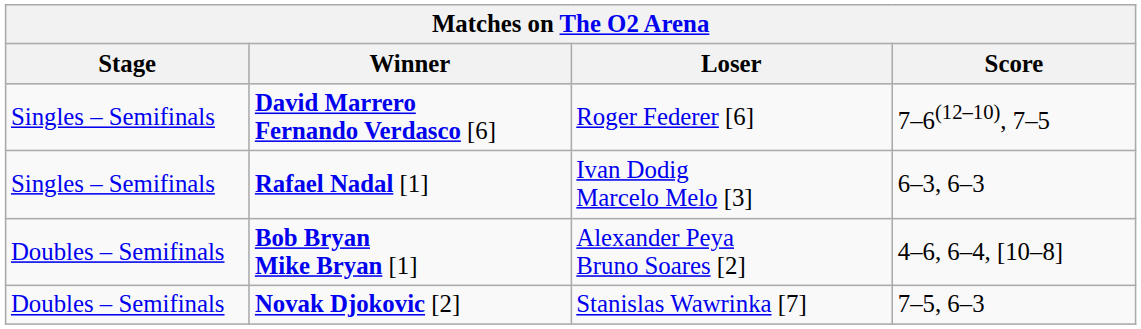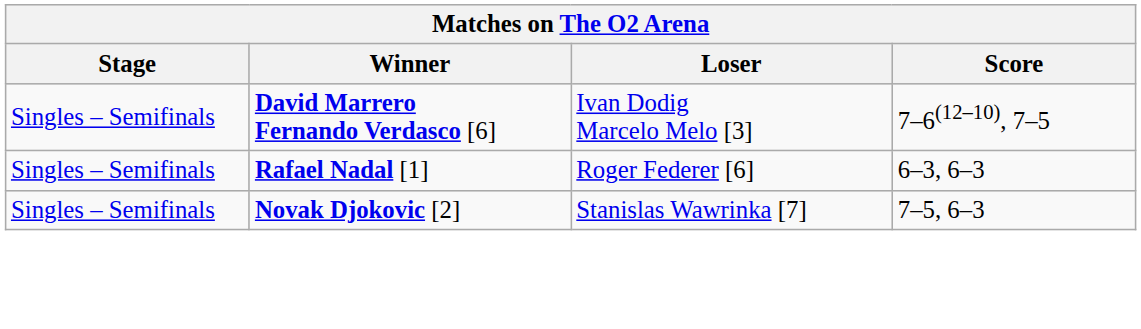David Marrero Fernando Verdasco [6] | Loser: Roger Federer [6] -> Ivan Dodig Marcelo Melo [3]
Rafael Nadal [1] | Loser: Ivan Dodig Marcelo Melo [3] -> Roger Federer [6]
- row: Doubles – Semifinals | Bob Bryan Mike Bryan [1] | Alexander Peya Bruno Soares [2] | 4–6, 6–4, [10–8]
Novak Djokovic [2] | Stage: Doubles – Semifinals -> Singles – Semifinals
